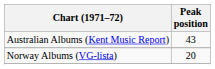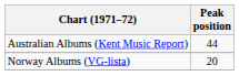Australian Albums (Kent Music Report) | Peak position: 43 -> 44
